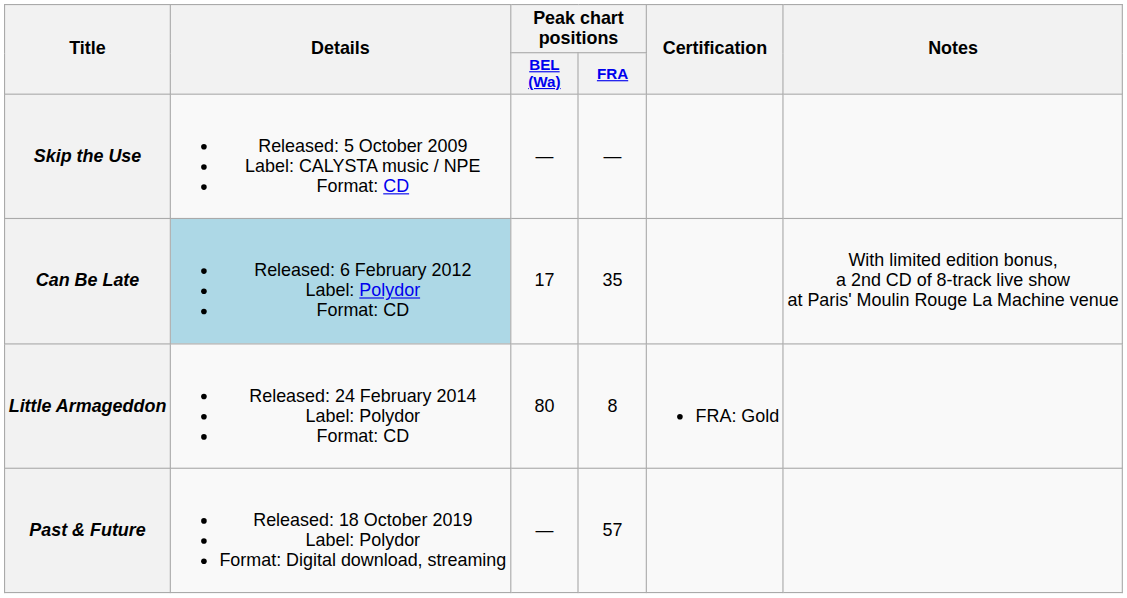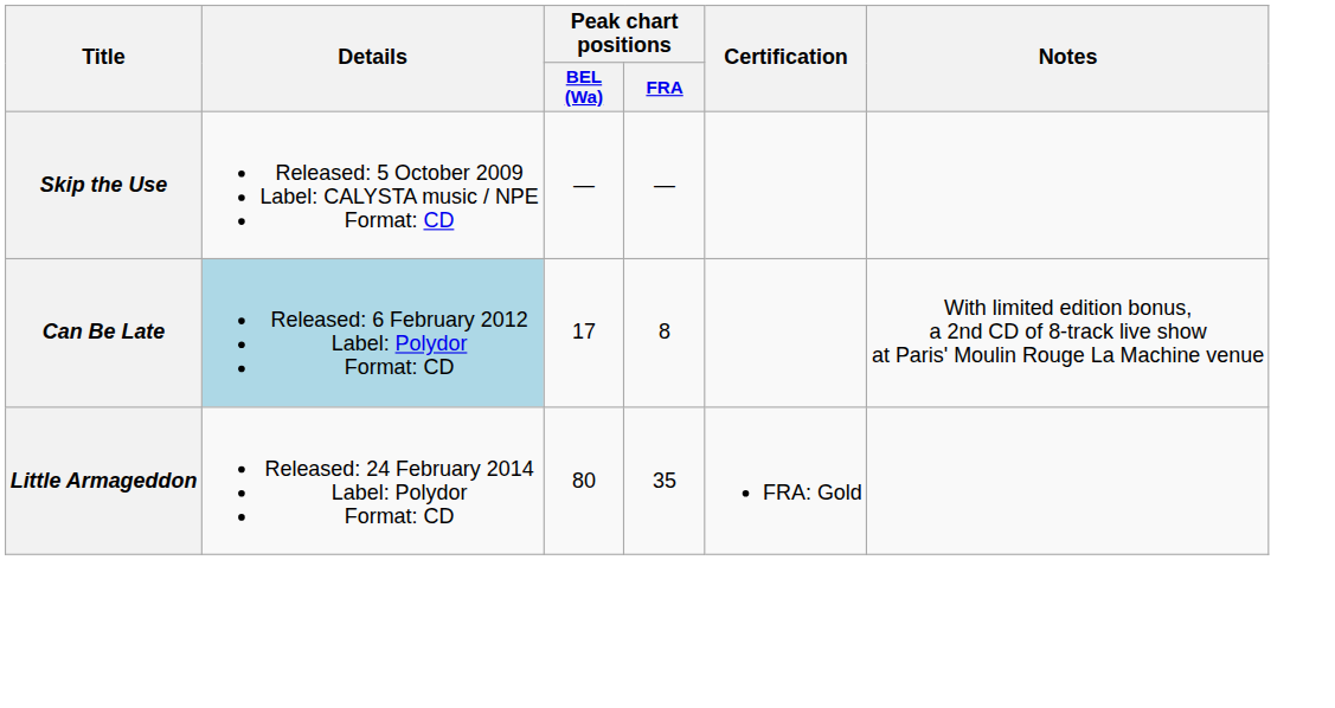Can Be Late | Peak chart positions / FRA: 35 -> 8
Little Armageddon | Peak chart positions / FRA: 8 -> 35
- row: Past & Future | Released: 18 October 2019 Label: Polydor Format: Digital download, streaming | — | 57
